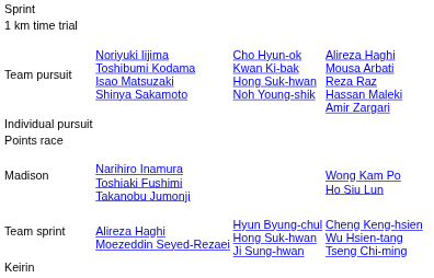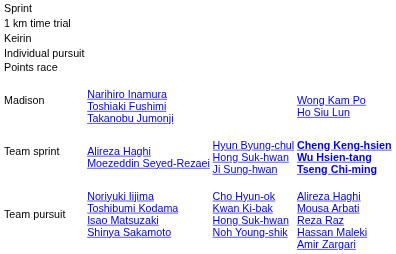rows swapped: Keirin <-> Team pursuit
Team sprint | column 4: normal -> bold
